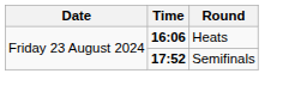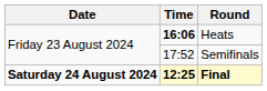Semifinals | Time: bold -> normal
+ row: Saturday 24 August 2024 | 12:25 | Final
